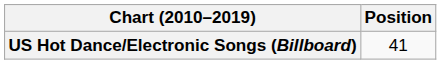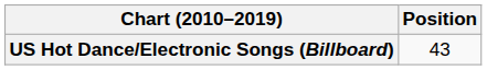US Hot Dance/Electronic Songs (Billboard) | Position: 41 -> 43
